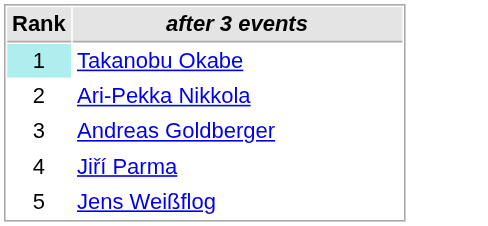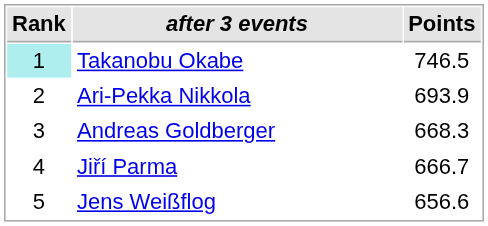+ column: Points | 746.5 | 693.9 | 668.3 | 666.7 | 656.6
